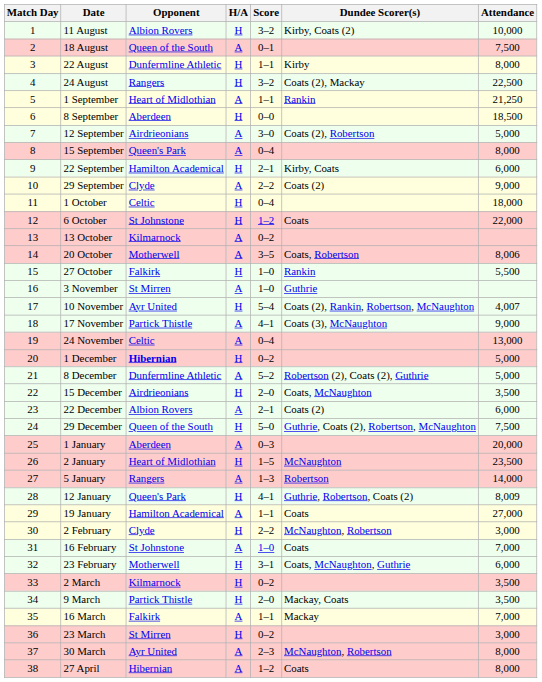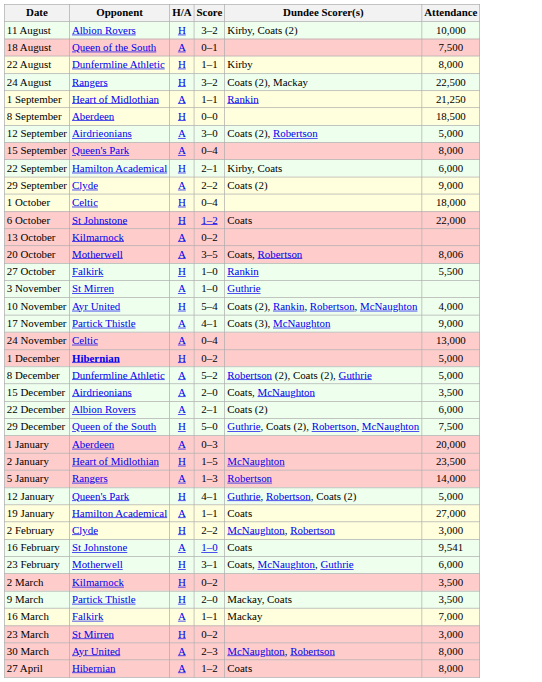- column: Match Day | 1 | 2 | 3 | 4 | 5 | 6 | 7 | 8 | 9 | 10 | 11 | 12 | 13 | 14 | 15 | 16 | 17 | 18 | 19 | 20 | 21 | 22 | 23 | 24 | 25 | 26 | 27 | 28 | 29 | 30 | 31 | 32 | 33 | 34 | 35 | 36 | 37 | 38
10 November | Attendance: 4,007 -> 4,000
15 December | H/A: H -> A
12 January | Attendance: 8,009 -> 5,000
16 February | Attendance: 7,000 -> 9,541
